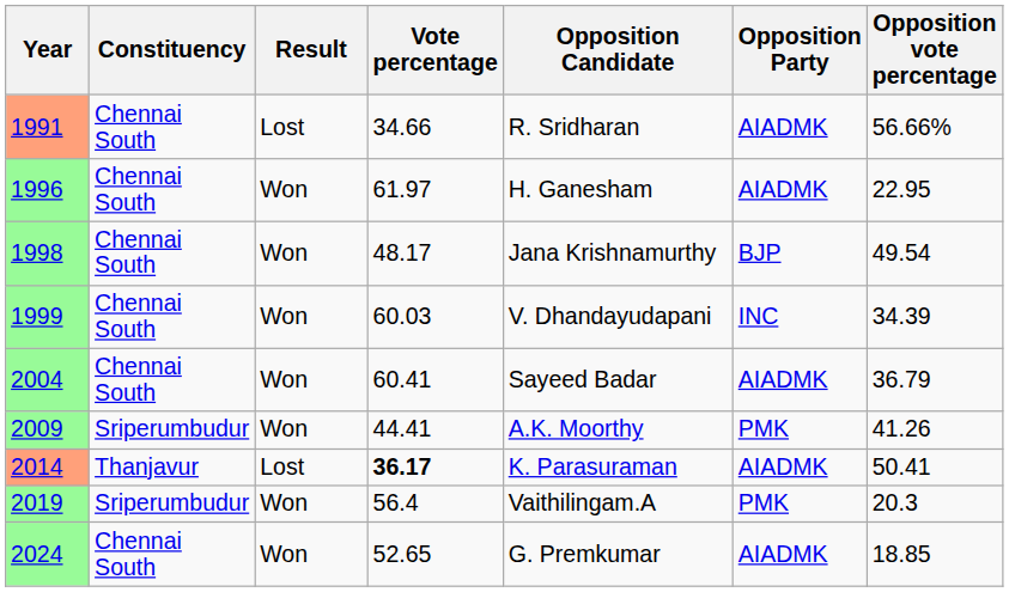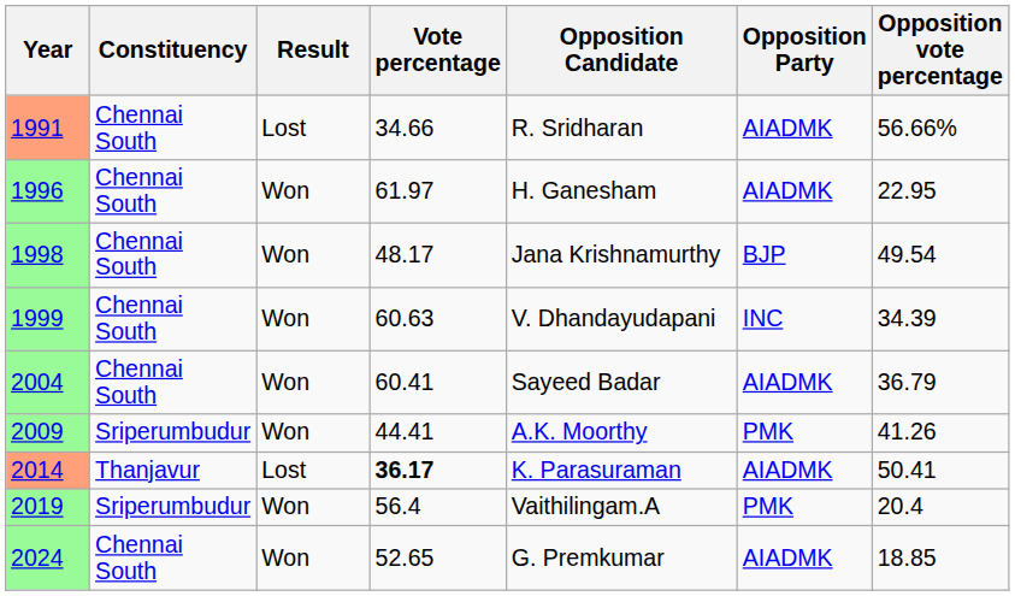1999 | Vote percentage: 60.03 -> 60.63
2019 | Opposition vote percentage: 20.3 -> 20.4
